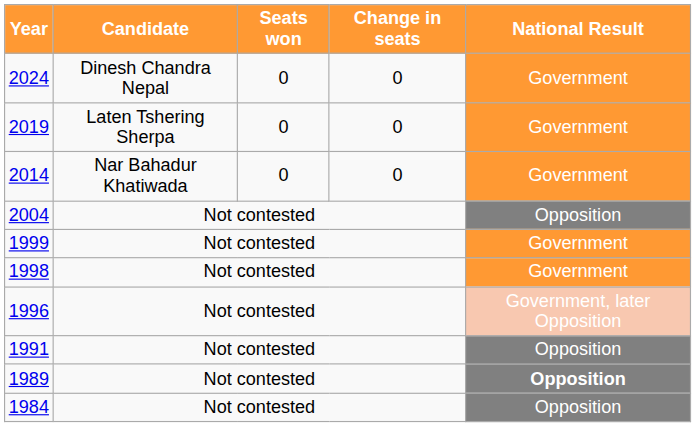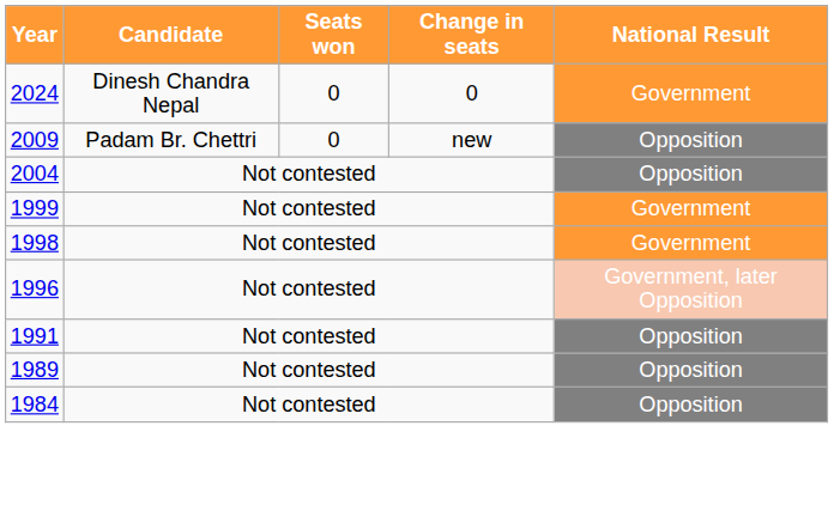- row: 2019 | Laten Tshering Sherpa | 0 | 0 | Government
- row: 2014 | Nar Bahadur Khatiwada | 0 | 0 | Government
+ row: 2009 | Padam Br. Chettri | 0 | new | Opposition
1989 | National Result: bold -> normal
